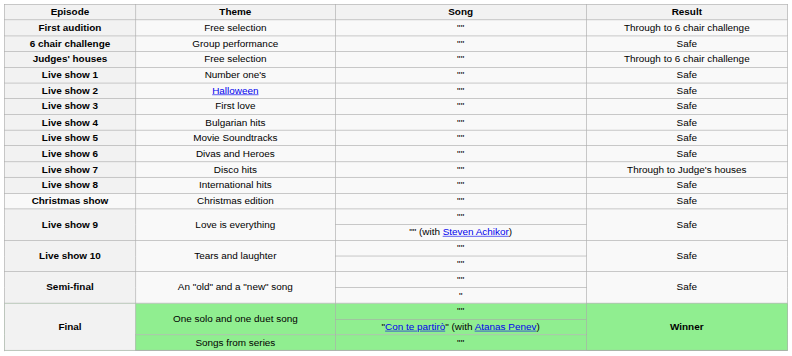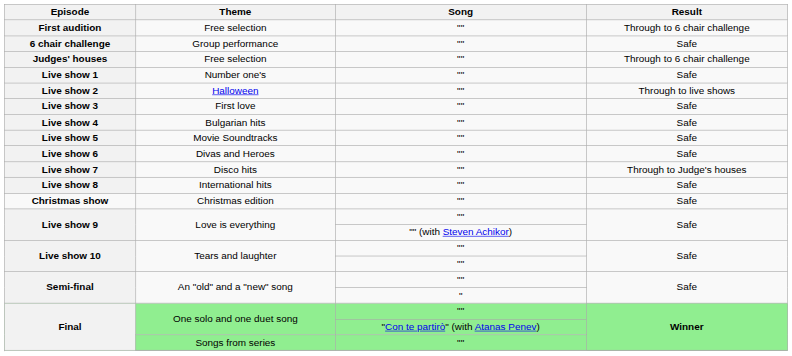Live show 2 | Result: Safe -> Through to live shows
